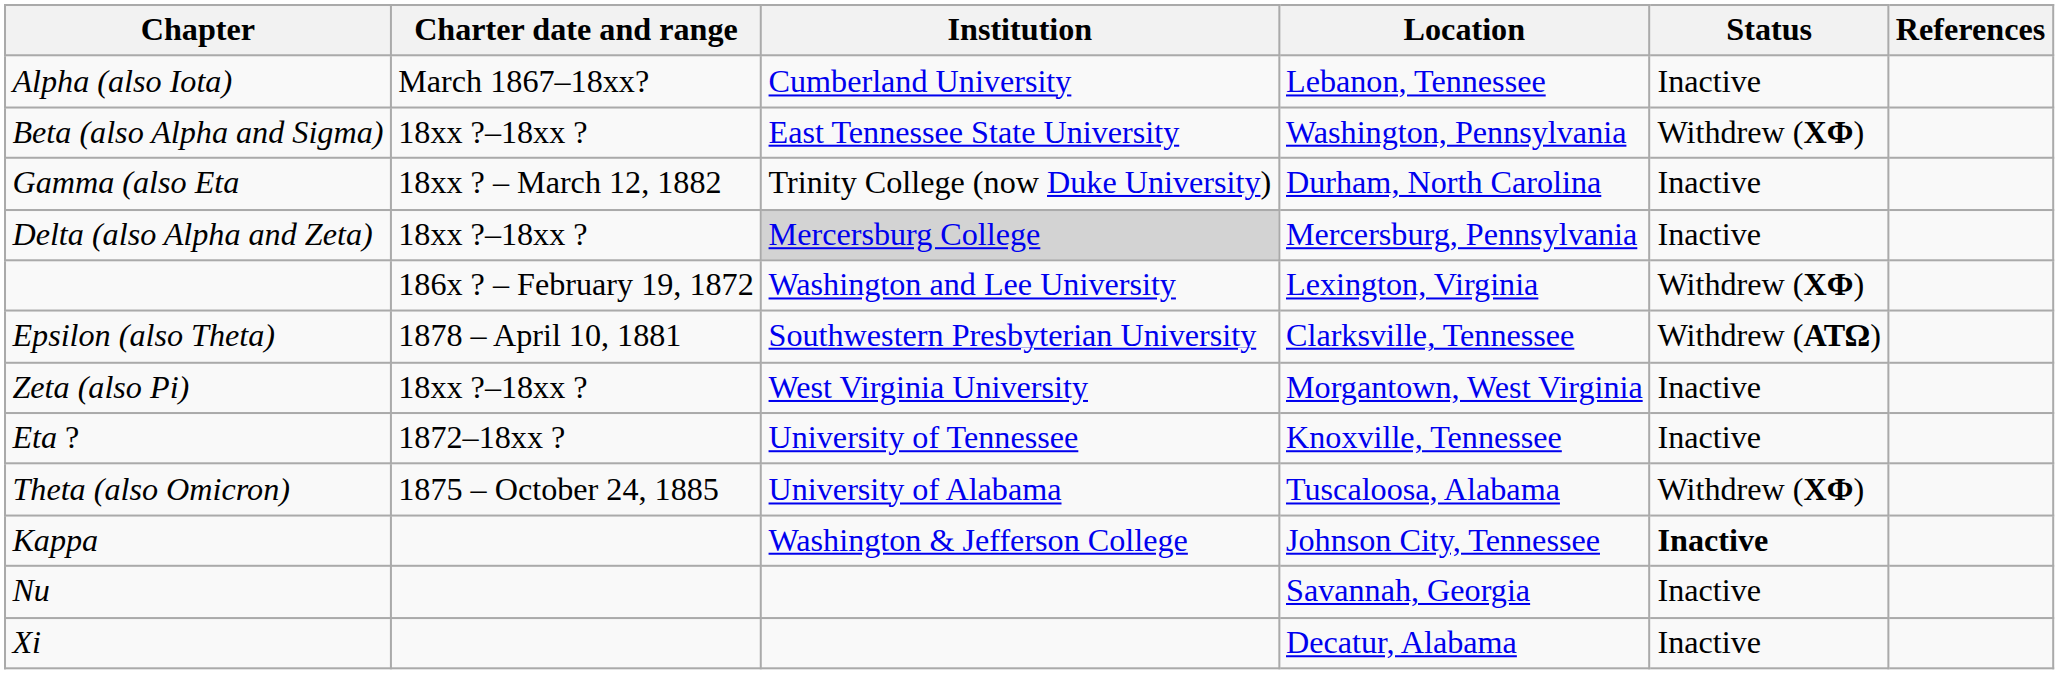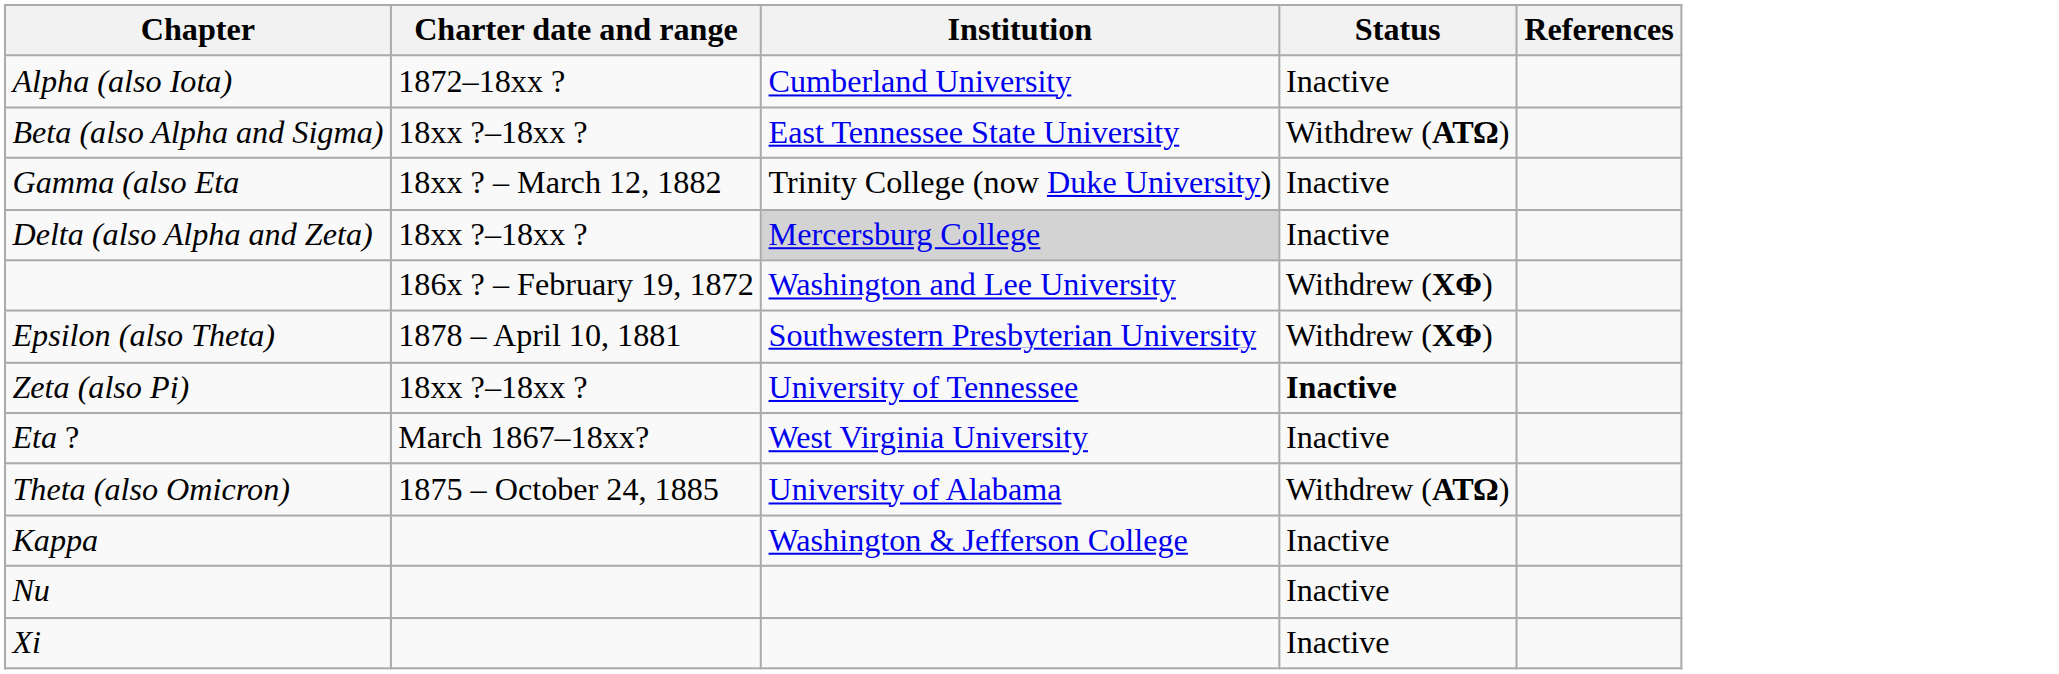- column: Location | Lebanon, Tennessee | Washington, Pennsylvania | Durham, North Carolina | Mercersburg, Pennsylvania | Lexington, Virginia | Clarksville, Tennessee | Morgantown, West Virginia | Knoxville, Tennessee | Tuscaloosa, Alabama | Johnson City, Tennessee | Savannah, Georgia | Decatur, Alabama
Alpha (also Iota) | Charter date and range: March 1867–18xx? -> 1872–18xx ?
Beta (also Alpha and Sigma) | Status: Withdrew (ΧΦ) -> Withdrew (ΑΤΩ)
Epsilon (also Theta) | Status: Withdrew (ΑΤΩ) -> Withdrew (ΧΦ)
Zeta (also Pi) | Institution: West Virginia University -> University of Tennessee
Zeta (also Pi) | Status: normal -> bold
Eta ? | Charter date and range: 1872–18xx ? -> March 1867–18xx?
Eta ? | Institution: University of Tennessee -> West Virginia University
Theta (also Omicron) | Status: Withdrew (ΧΦ) -> Withdrew (ΑΤΩ)
Kappa | Status: bold -> normal
